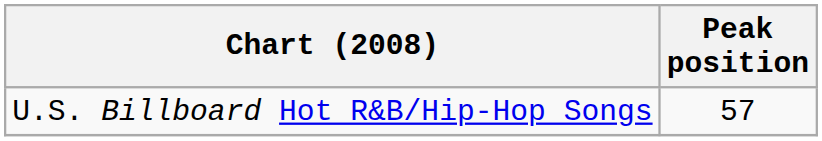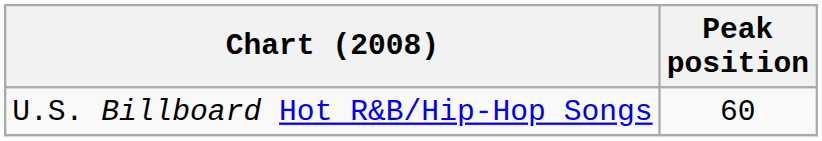U.S. Billboard Hot R&B/Hip-Hop Songs | Peak position: 57 -> 60
